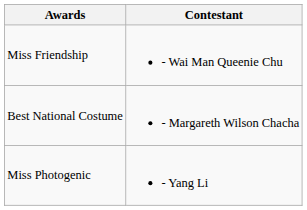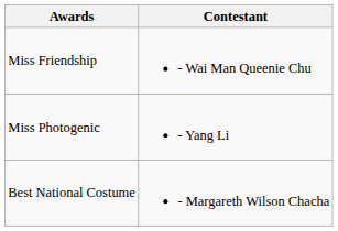rows swapped: Miss Photogenic <-> Best National Costume
